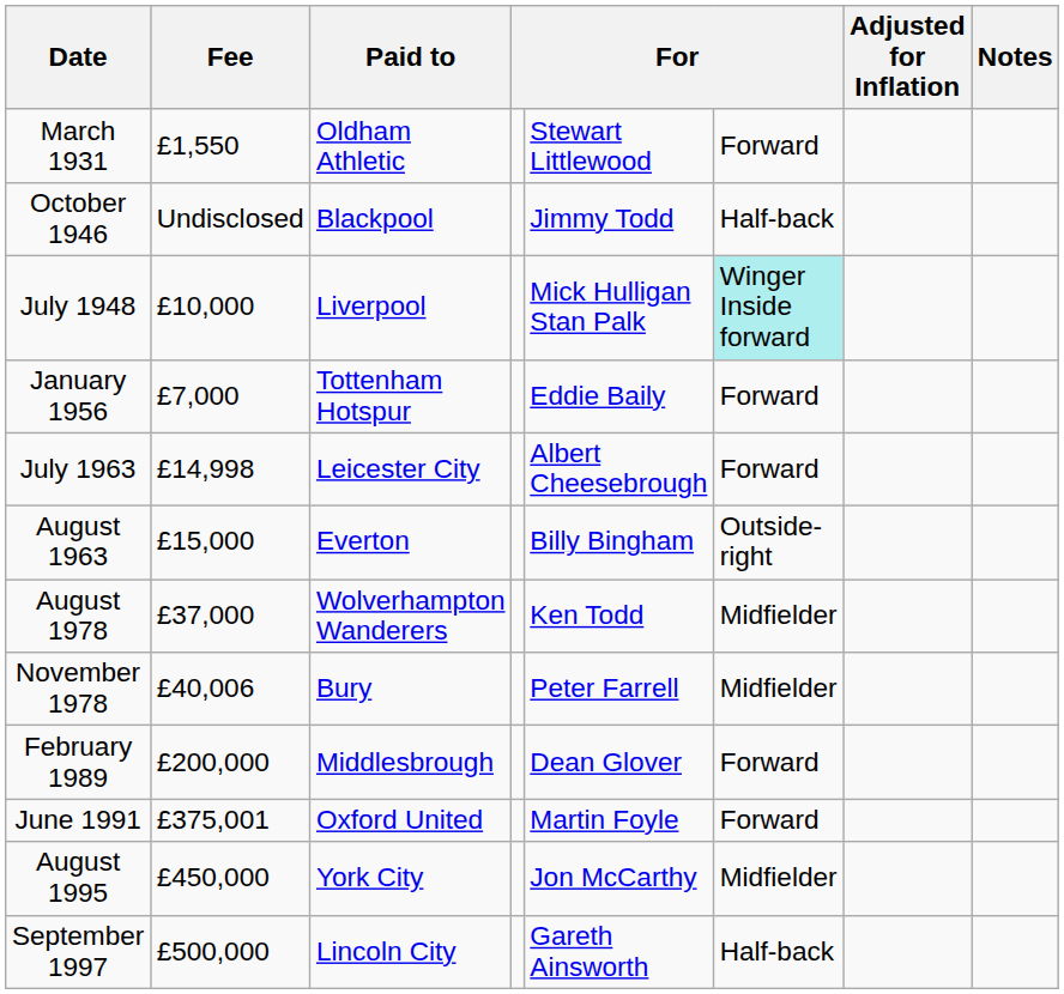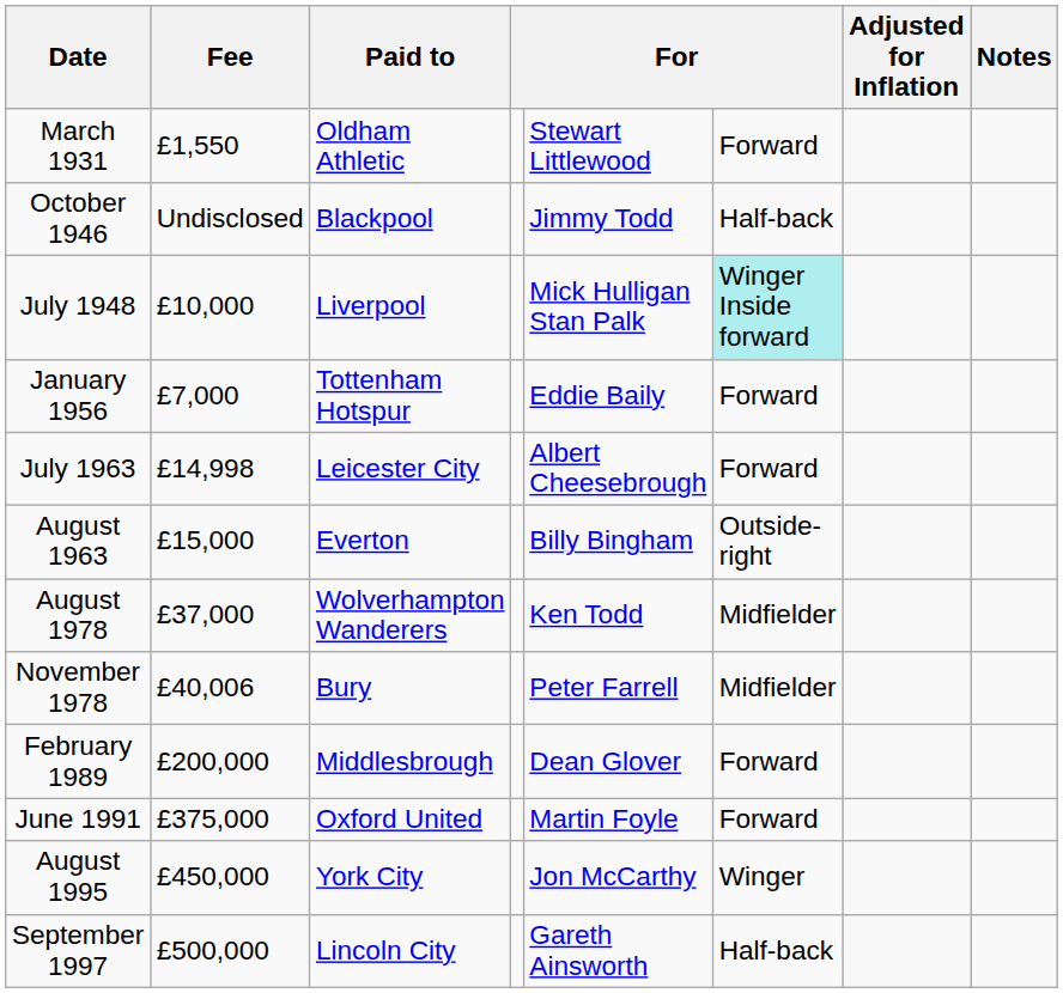June 1991 | Fee: £375,001 -> £375,000
August 1995 | column 6: Midfielder -> Winger
